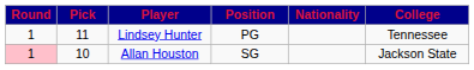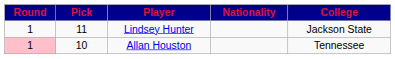- column: Position | PG | SG
Lindsey Hunter | College: Tennessee -> Jackson State
Allan Houston | College: Jackson State -> Tennessee
